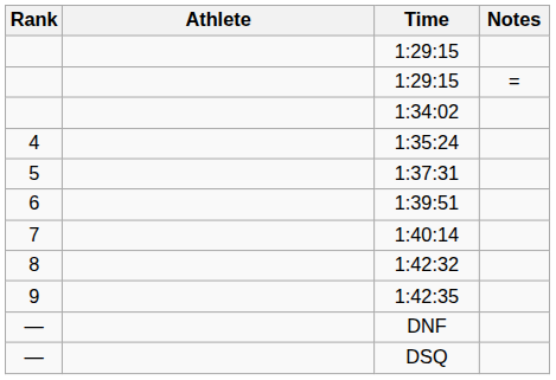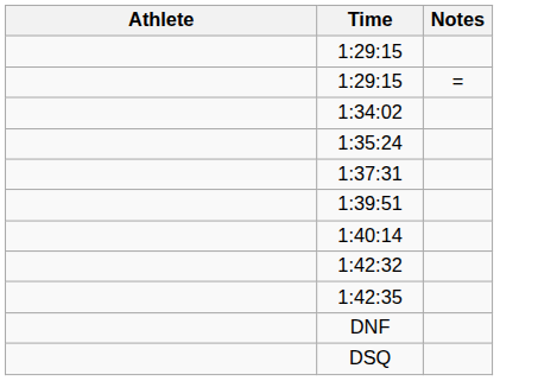- column: Rank | 4 | 5 | 6 | 7 | 8 | 9 | — | —
